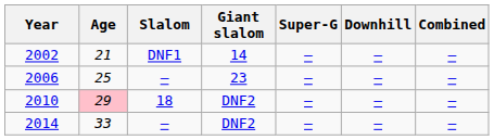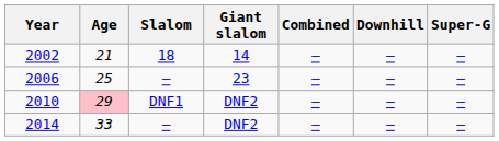columns swapped: Super-G <-> Combined
2002 | Slalom: DNF1 -> 18
2010 | Slalom: 18 -> DNF1
